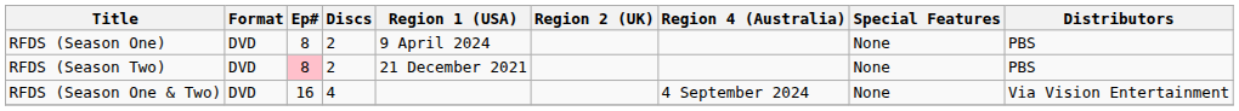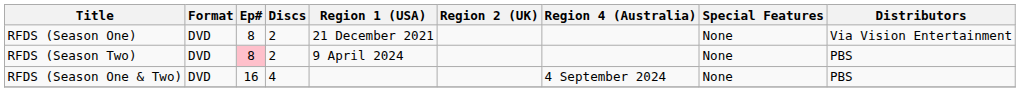RFDS (Season One) | Region 1 (USA): 9 April 2024 -> 21 December 2021
RFDS (Season One) | Distributors: PBS -> Via Vision Entertainment
RFDS (Season Two) | Region 1 (USA): 21 December 2021 -> 9 April 2024
RFDS (Season One & Two) | Distributors: Via Vision Entertainment -> PBS
